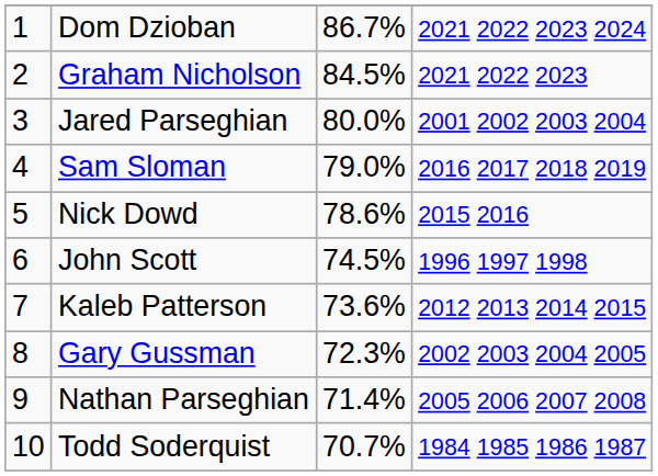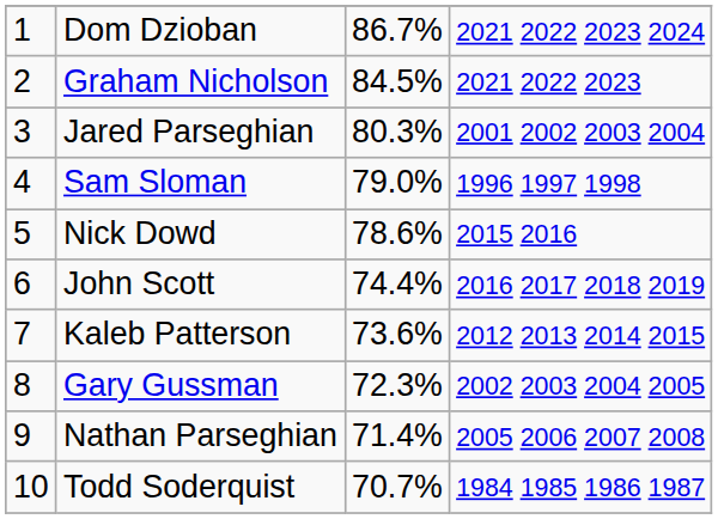Jared Parseghian | column 3: 80.0% -> 80.3%
Sam Sloman | column 4: 2016 2017 2018 2019 -> 1996 1997 1998
John Scott | column 3: 74.5% -> 74.4%
John Scott | column 4: 1996 1997 1998 -> 2016 2017 2018 2019
